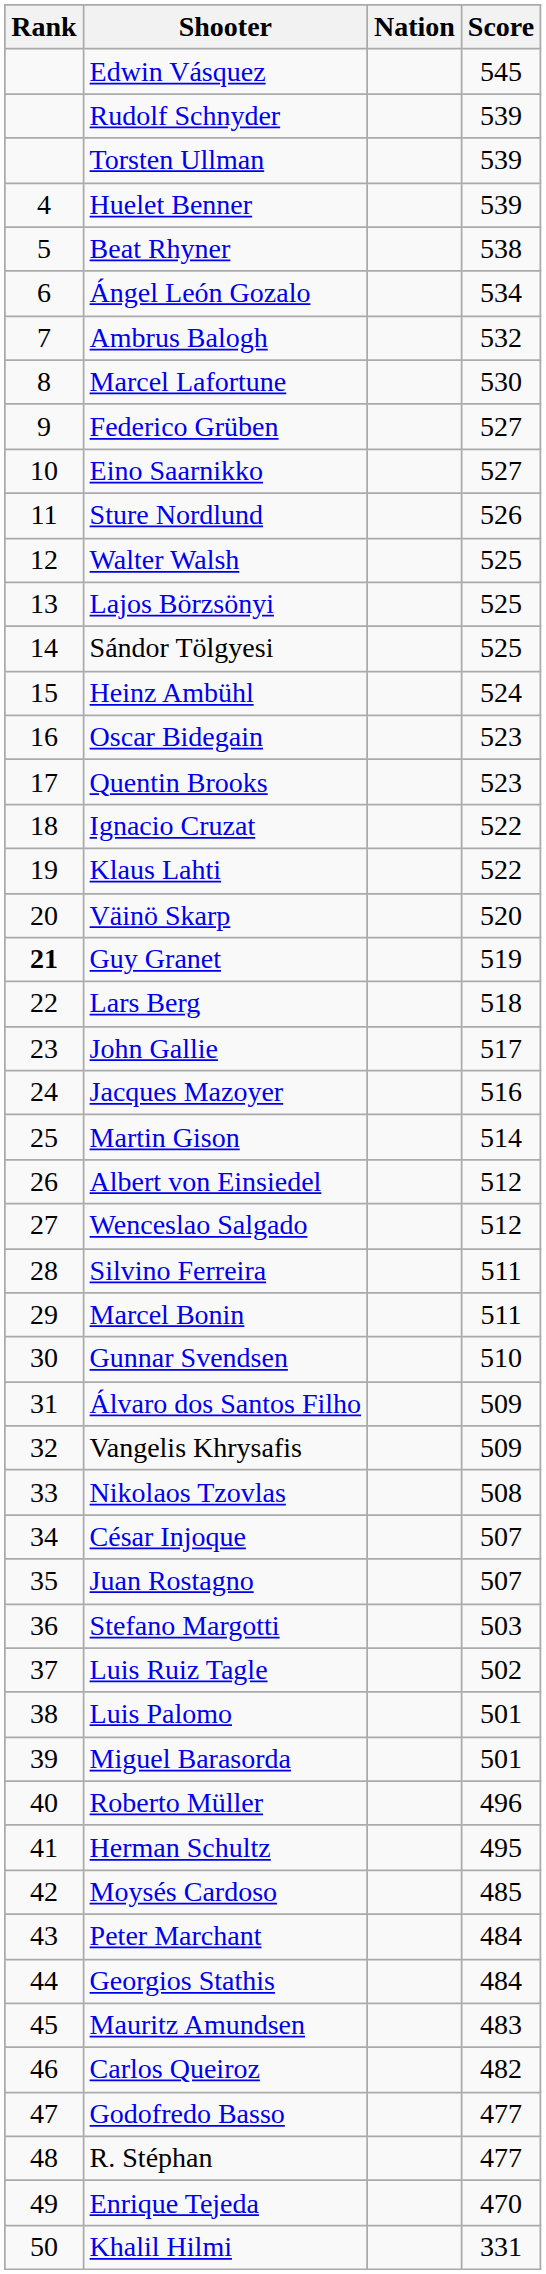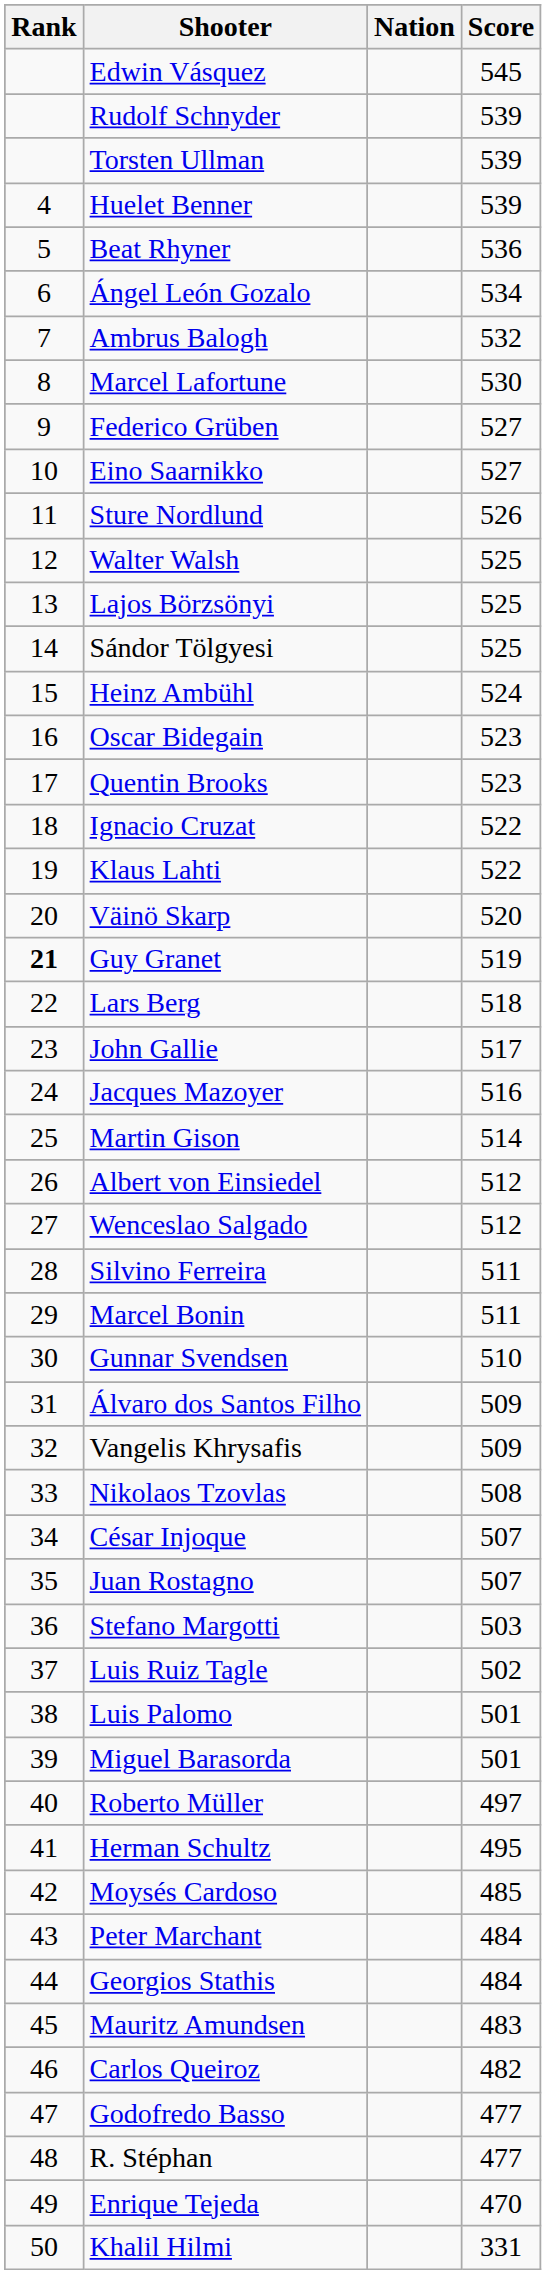Beat Rhyner | Score: 538 -> 536
Roberto Müller | Score: 496 -> 497
